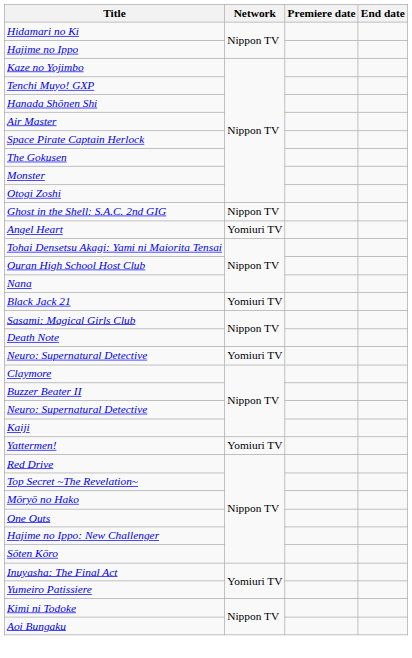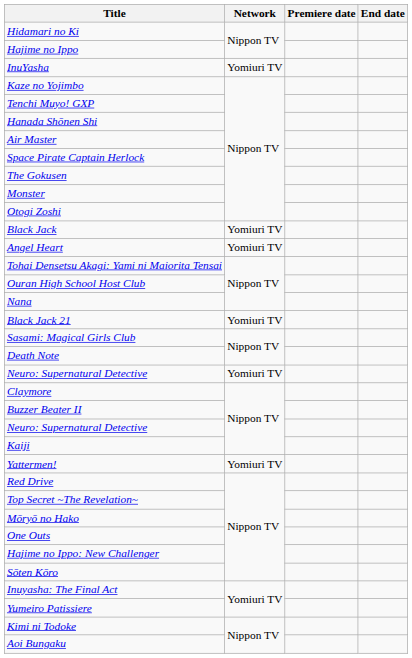+ row: InuYasha | Yomiuri TV
+ row: Black Jack | Yomiuri TV
- row: Ghost in the Shell: S.A.C. 2nd GIG | Nippon TV
